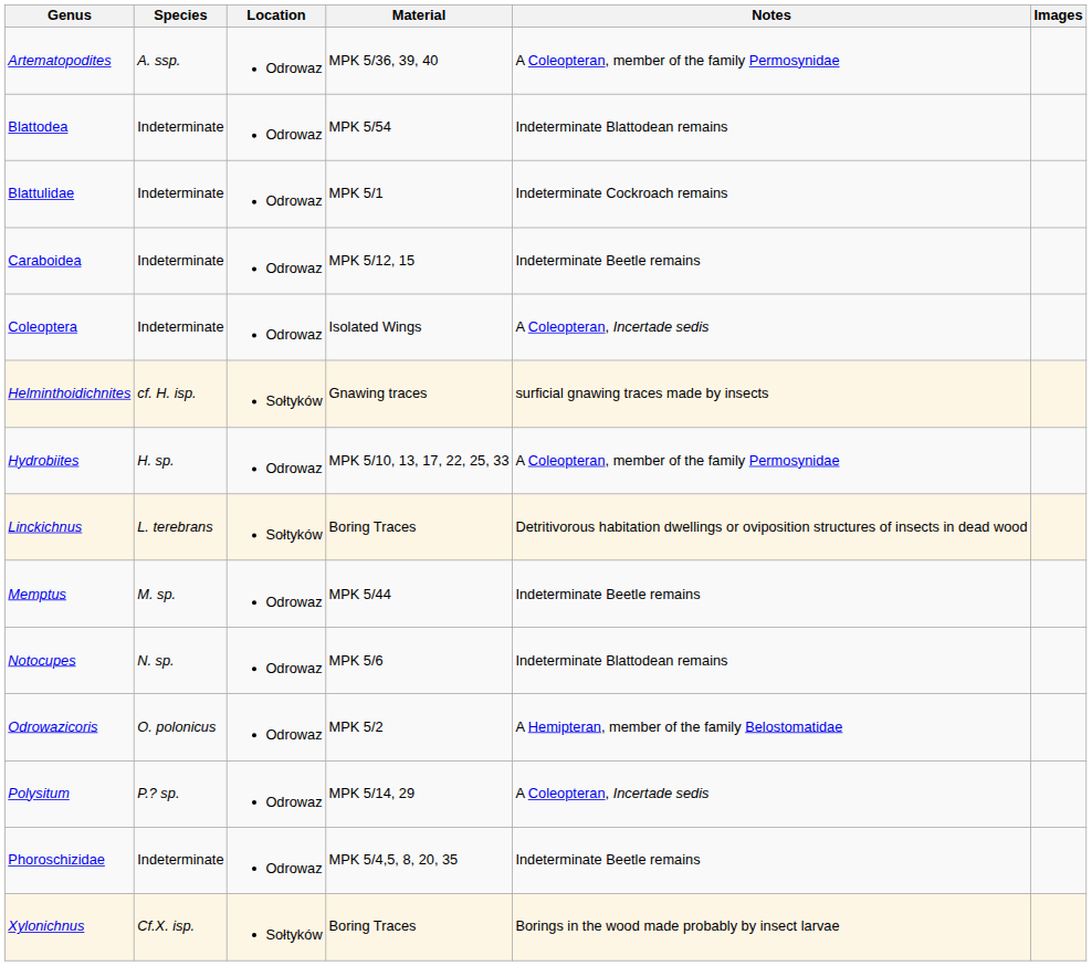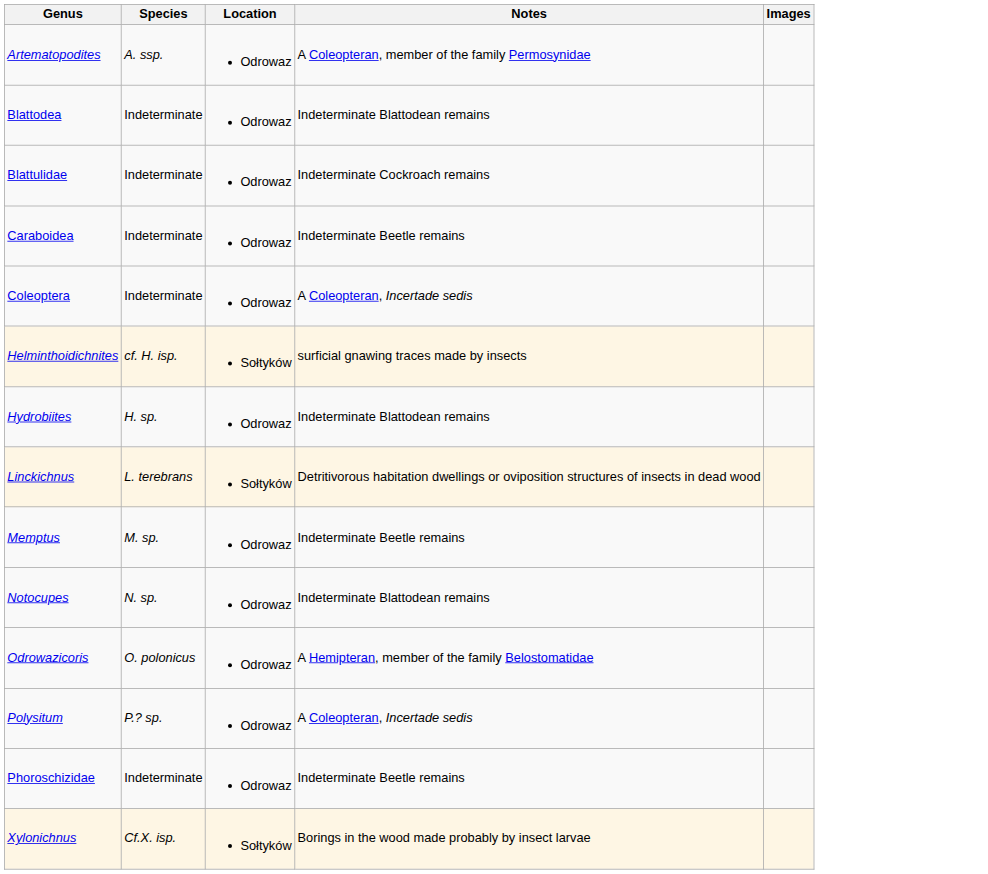- column: Material | MPK 5/36, 39, 40 | MPK 5/54 | MPK 5/1 | MPK 5/12, 15 | Isolated Wings | Gnawing traces | MPK 5/10, 13, 17, 22, 25, 33 | Boring Traces | MPK 5/44 | MPK 5/6 | MPK 5/2 | MPK 5/14, 29 | MPK 5/4,5, 8, 20, 35 | Boring Traces
Hydrobiites | Notes: A Coleopteran, member of the family Permosynidae -> Indeterminate Blattodean remains
